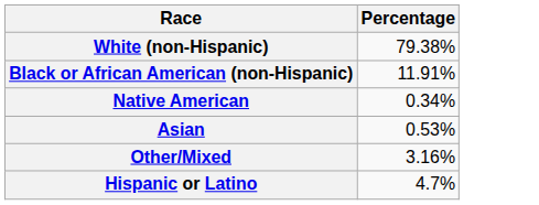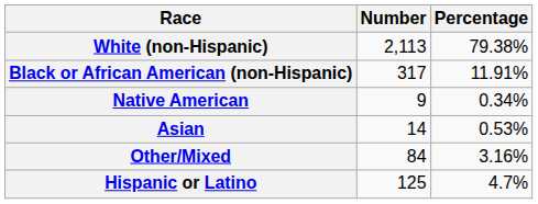+ column: Number | 2,113 | 317 | 9 | 14 | 84 | 125
